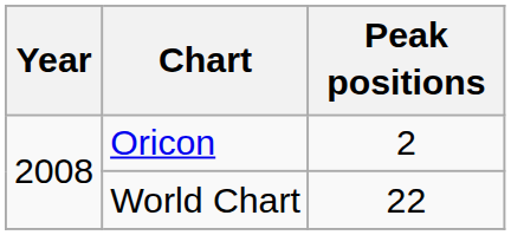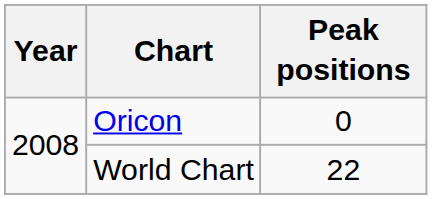Oricon | Peak positions: 2 -> 0
